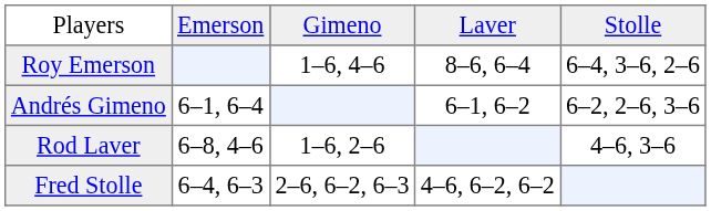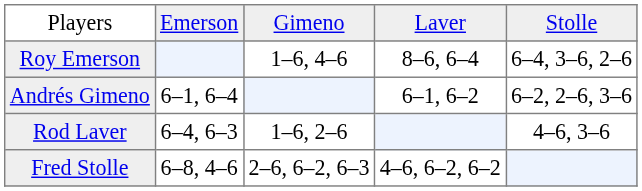Rod Laver | column 2: 6–8, 4–6 -> 6–4, 6–3
Fred Stolle | column 2: 6–4, 6–3 -> 6–8, 4–6
